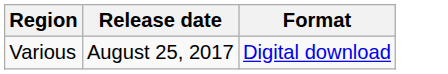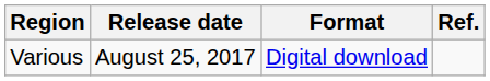+ column: Ref.
